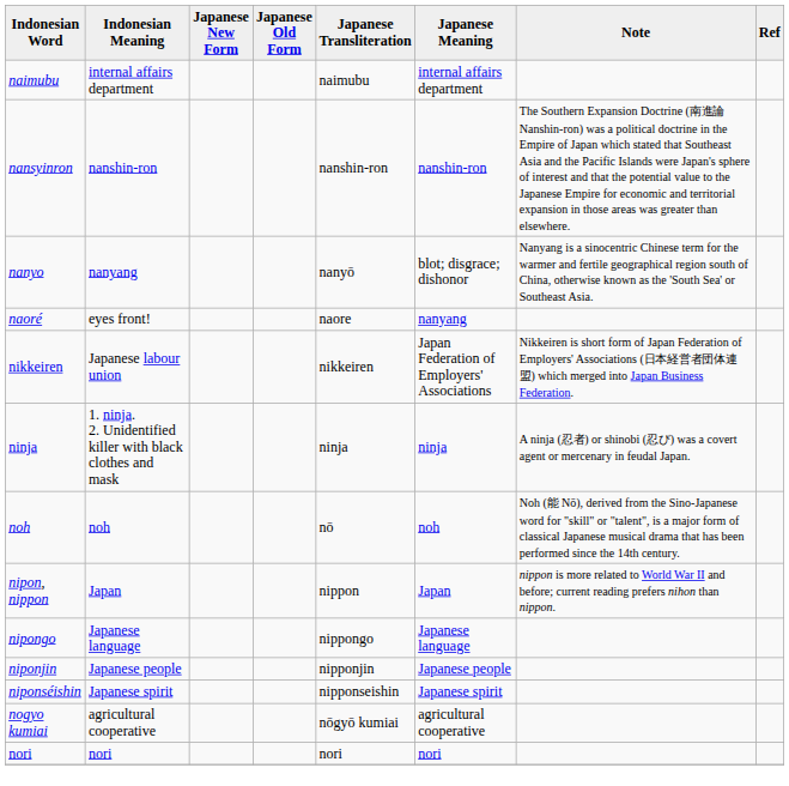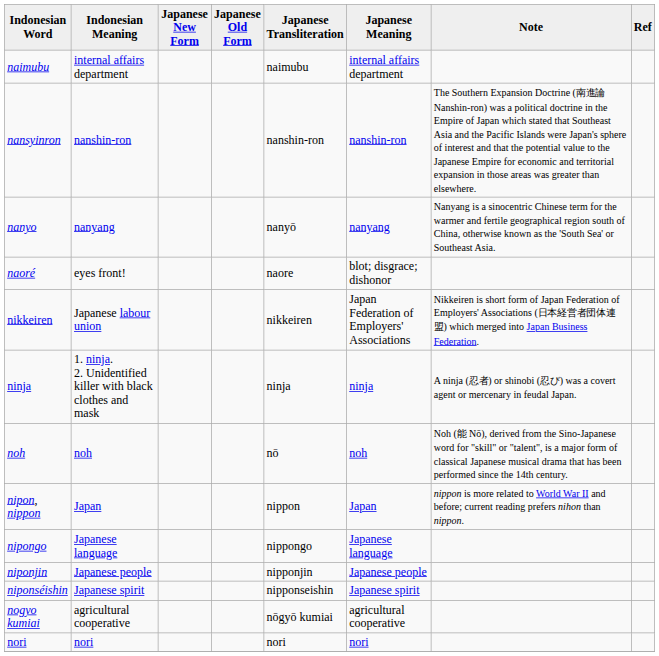nanyo | Japanese Meaning: blot; disgrace; dishonor -> nanyang
naoré | Japanese Meaning: nanyang -> blot; disgrace; dishonor
